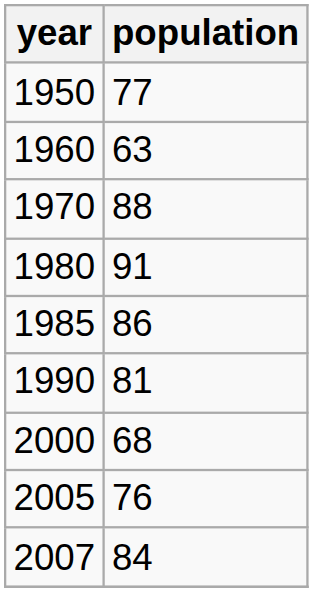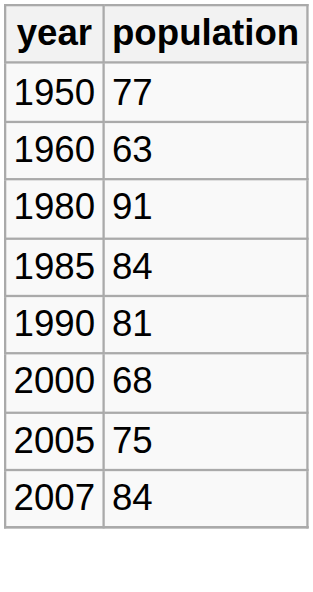- row: 1970 | 88
1985 | population: 86 -> 84
2005 | population: 76 -> 75
